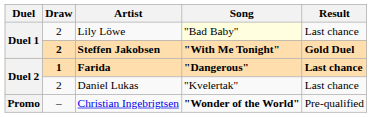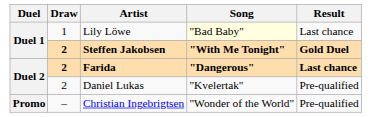Lily Löwe | Draw: 2 -> 1
Farida | Draw: 1 -> 2
Daniel Lukas | Result: Last chance -> Pre-qualified
Christian Ingebrigtsen | Song: bold -> normal
